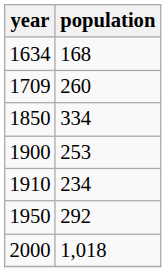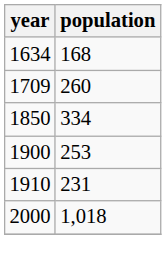1910 | population: 234 -> 231
- row: 1950 | 292
